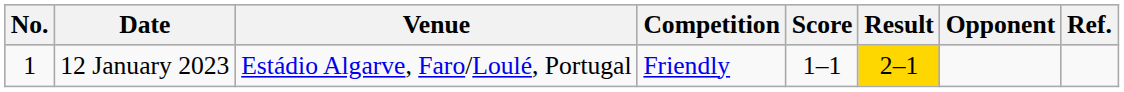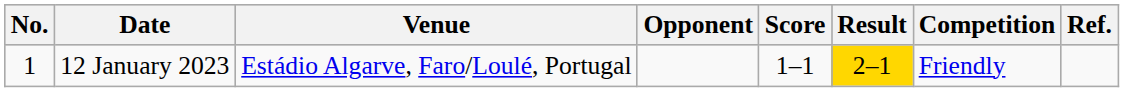columns swapped: Opponent <-> Competition
